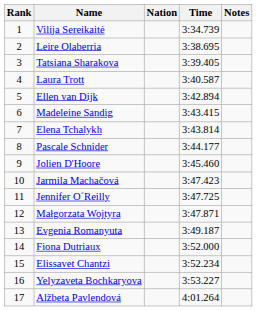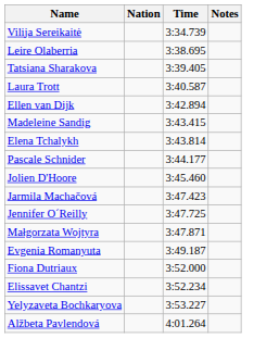- column: Rank | 1 | 2 | 3 | 4 | 5 | 6 | 7 | 8 | 9 | 10 | 11 | 12 | 13 | 14 | 15 | 16 | 17
